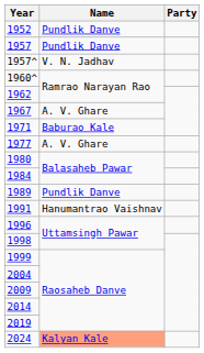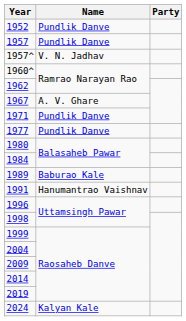1971 | Name: Baburao Kale -> Pundlik Danve
1977 | Name: A. V. Ghare -> Pundlik Danve
1989 | Name: Pundlik Danve -> Baburao Kale
2024 | Name: lightsalmon background -> no background
